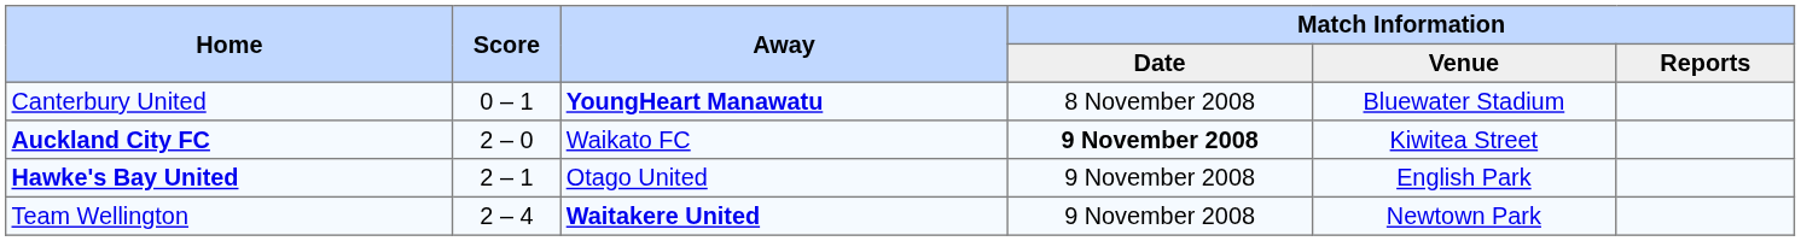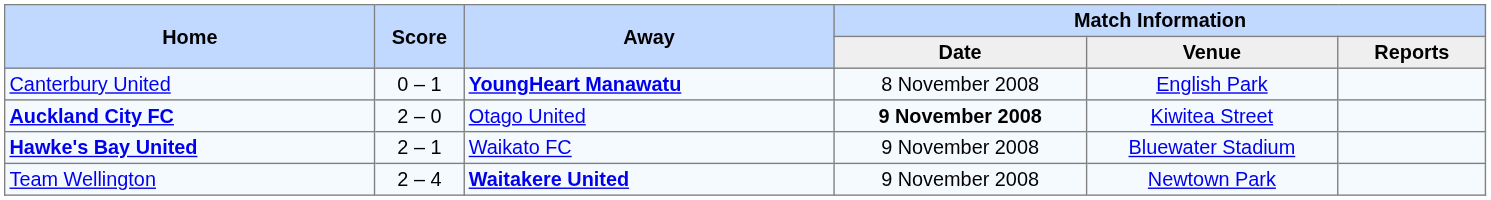Canterbury United | Match Information / Venue: Bluewater Stadium -> English Park
Auckland City FC | Away: Waikato FC -> Otago United
Hawke's Bay United | Away: Otago United -> Waikato FC
Hawke's Bay United | Match Information / Venue: English Park -> Bluewater Stadium
